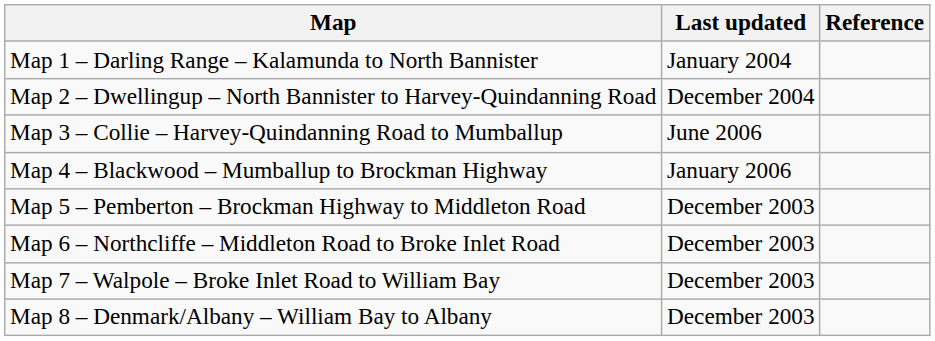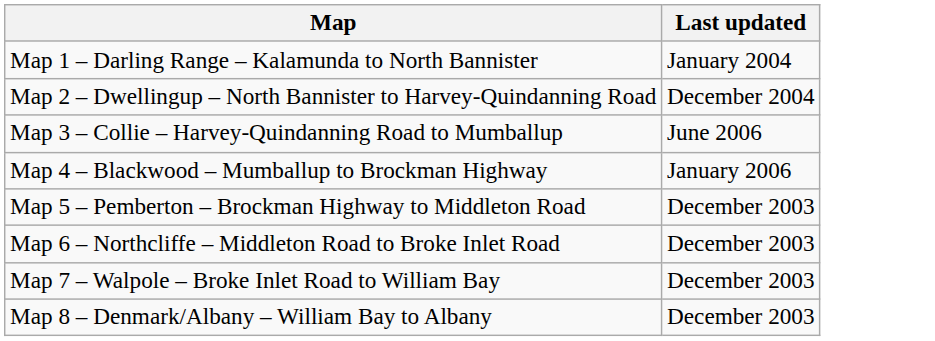- column: Reference
